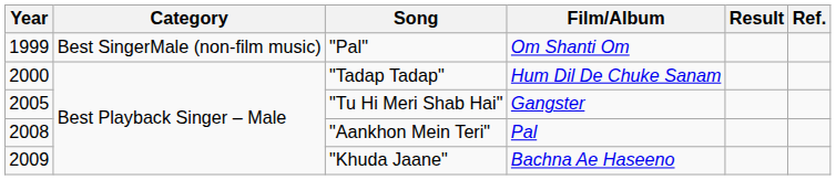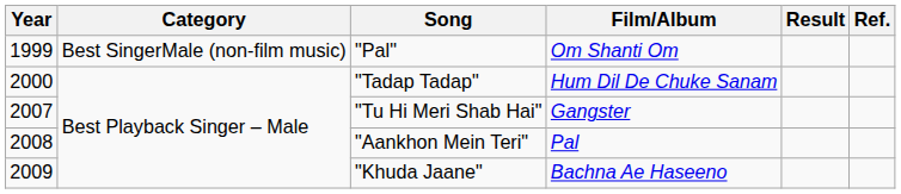"Tu Hi Meri Shab Hai" | Year: 2005 -> 2007
